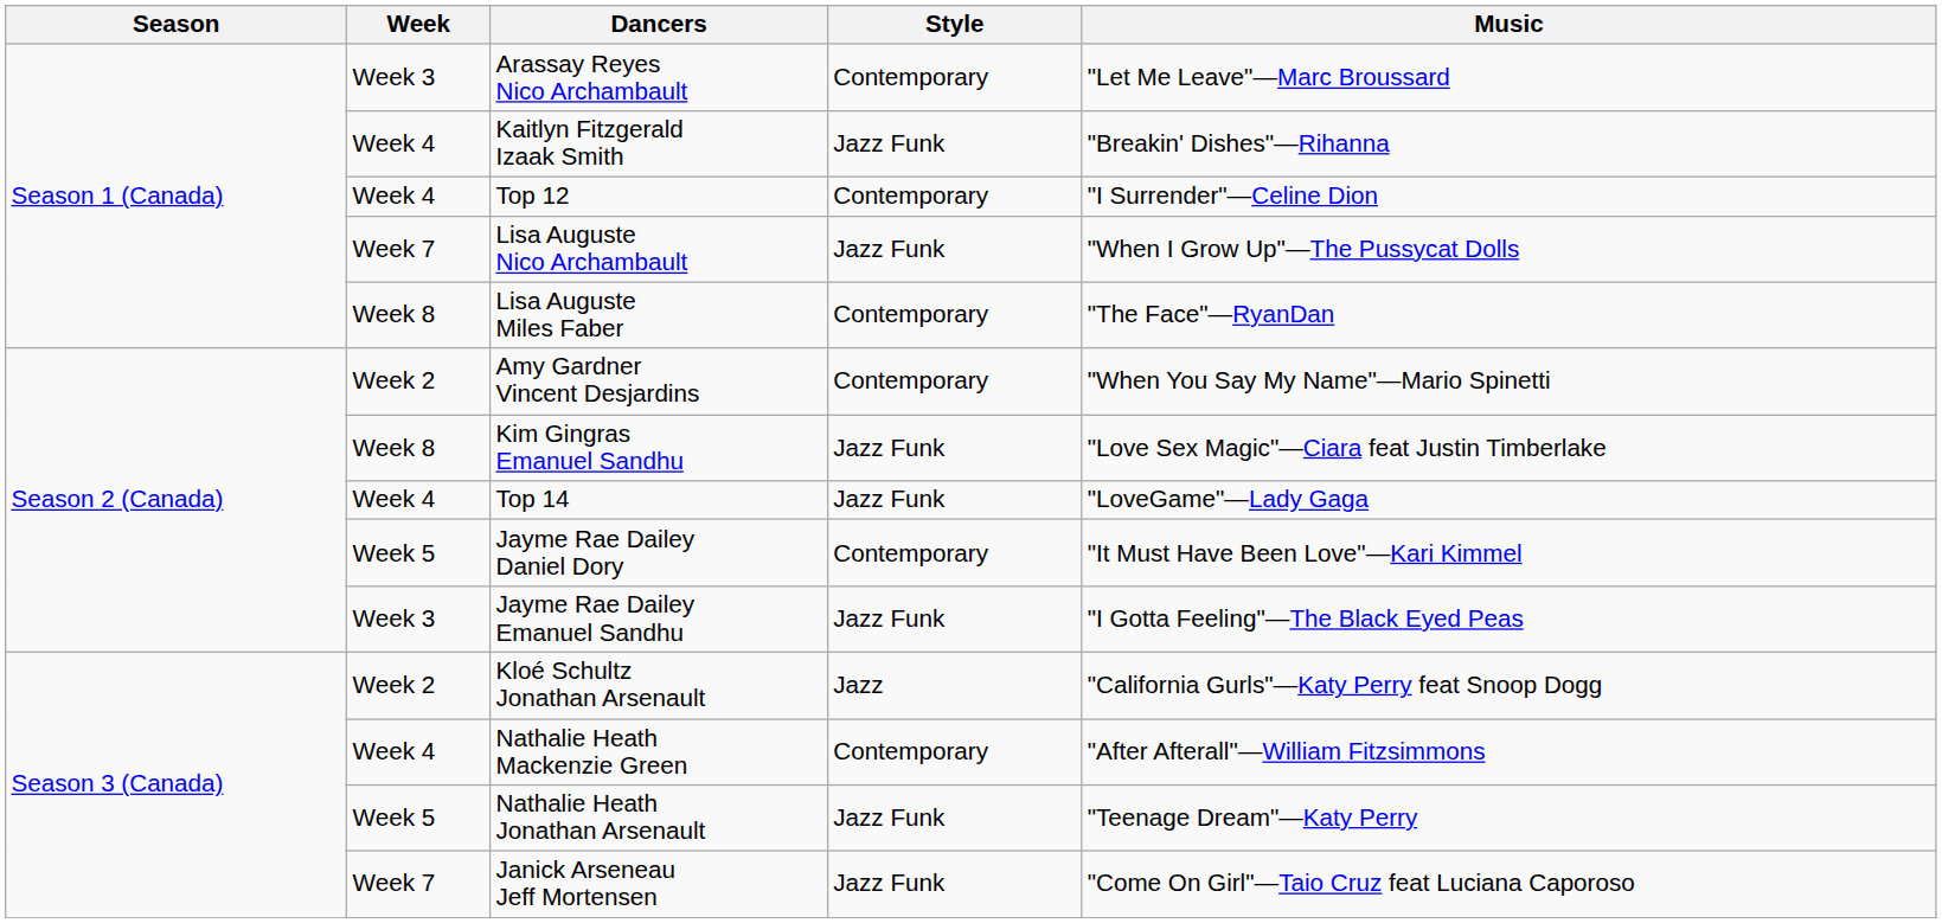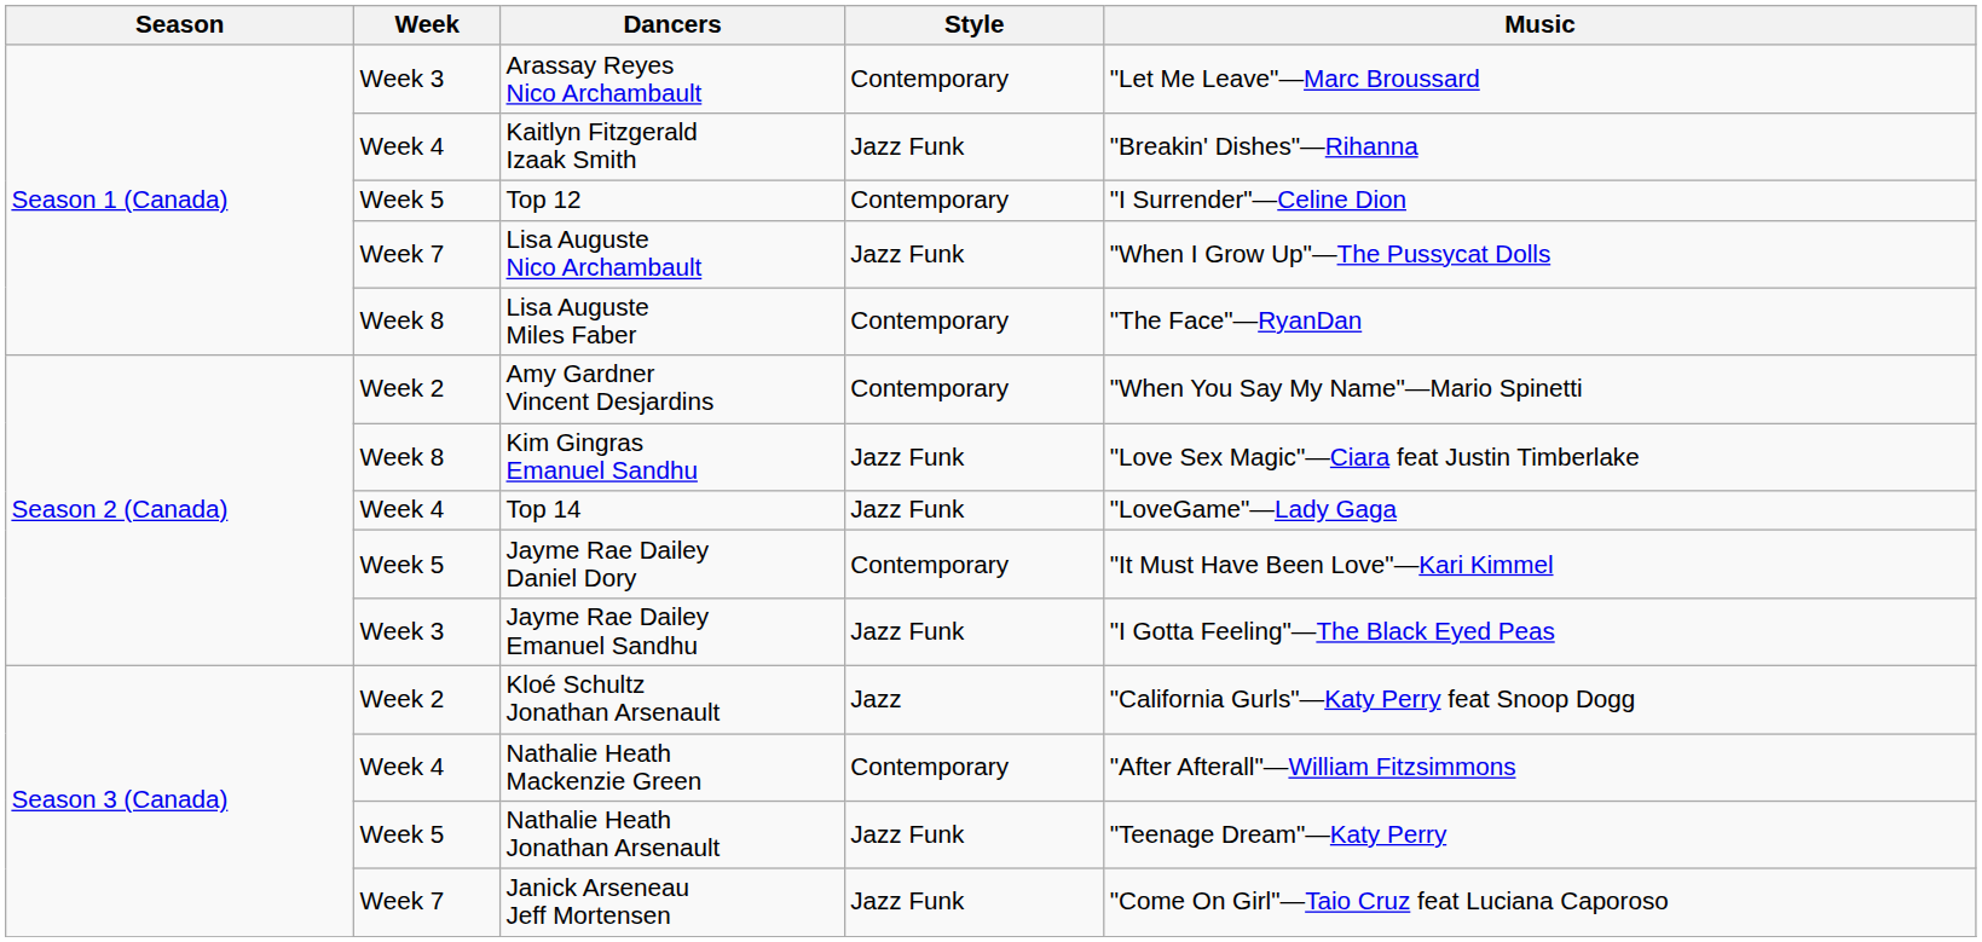Top 12 | Week: Week 4 -> Week 5
